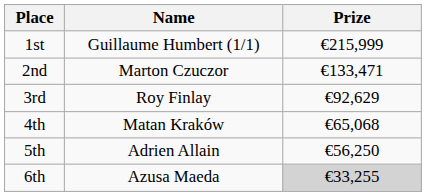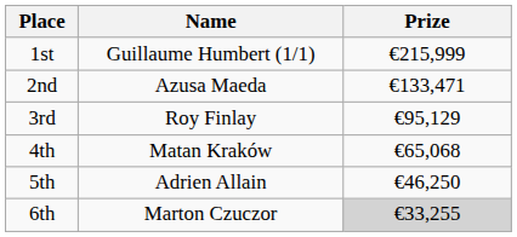2nd | Name: Marton Czuczor -> Azusa Maeda
3rd | Prize: €92,629 -> €95,129
5th | Prize: €56,250 -> €46,250
6th | Name: Azusa Maeda -> Marton Czuczor
